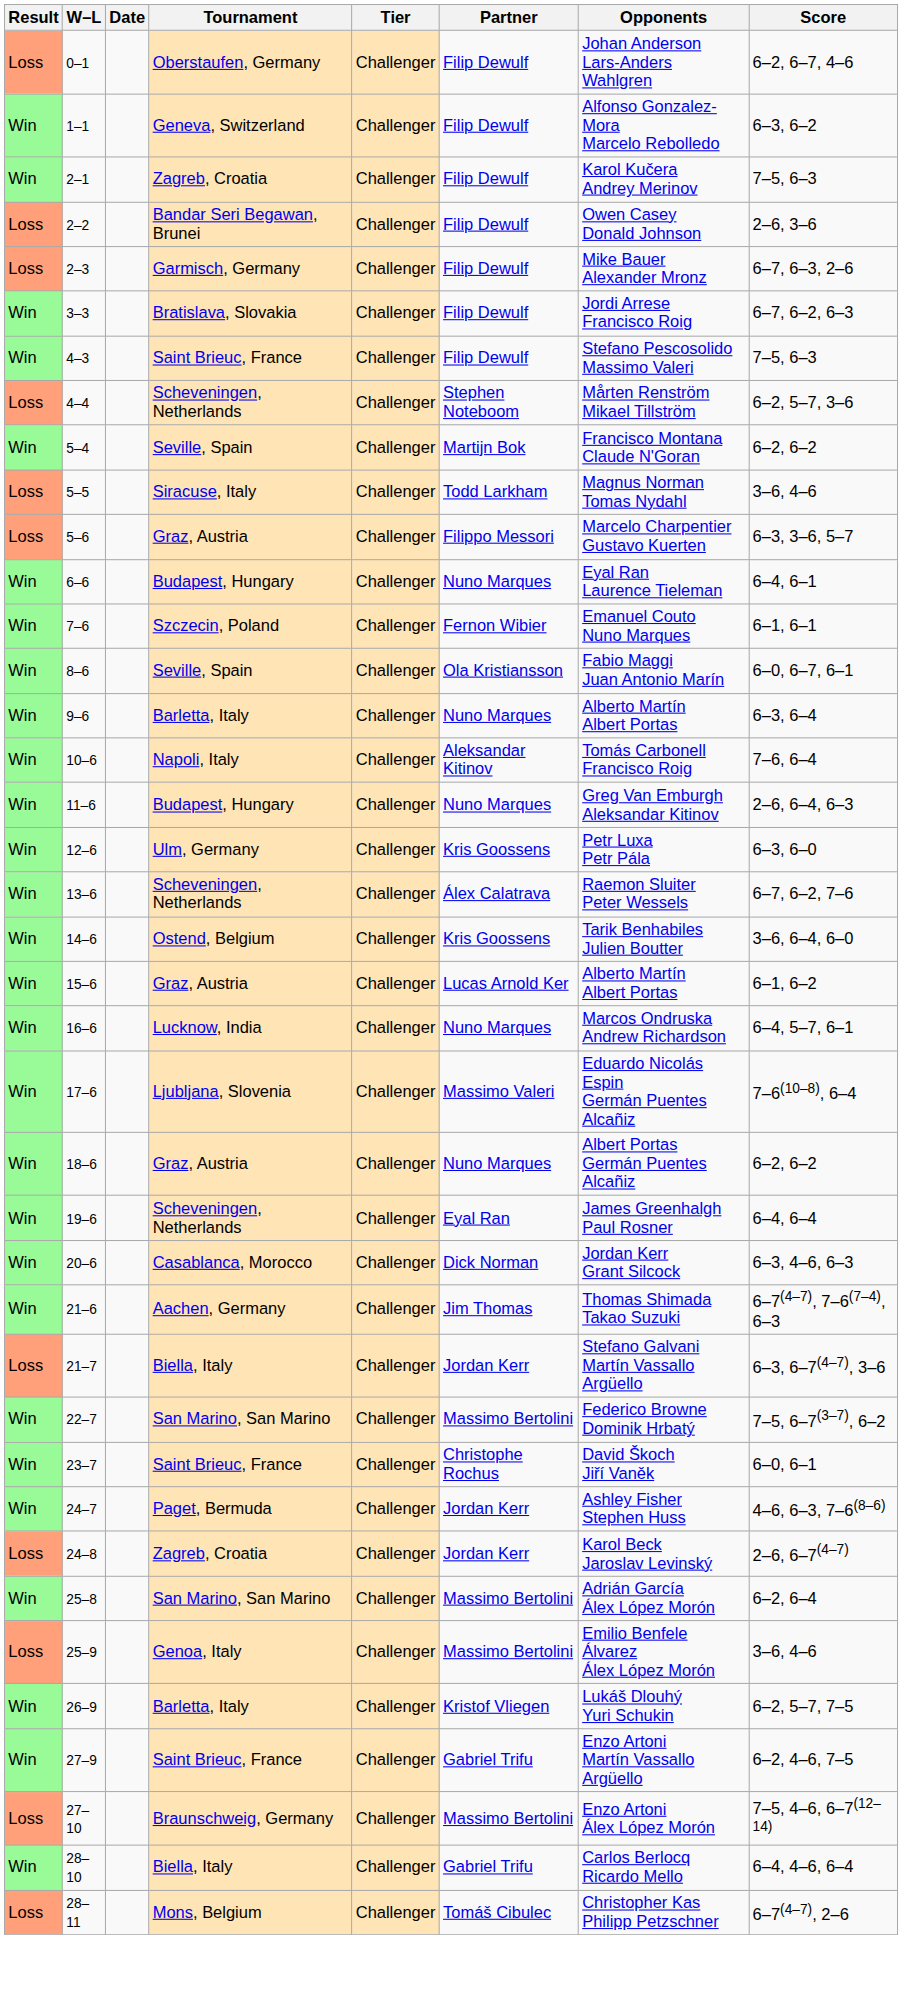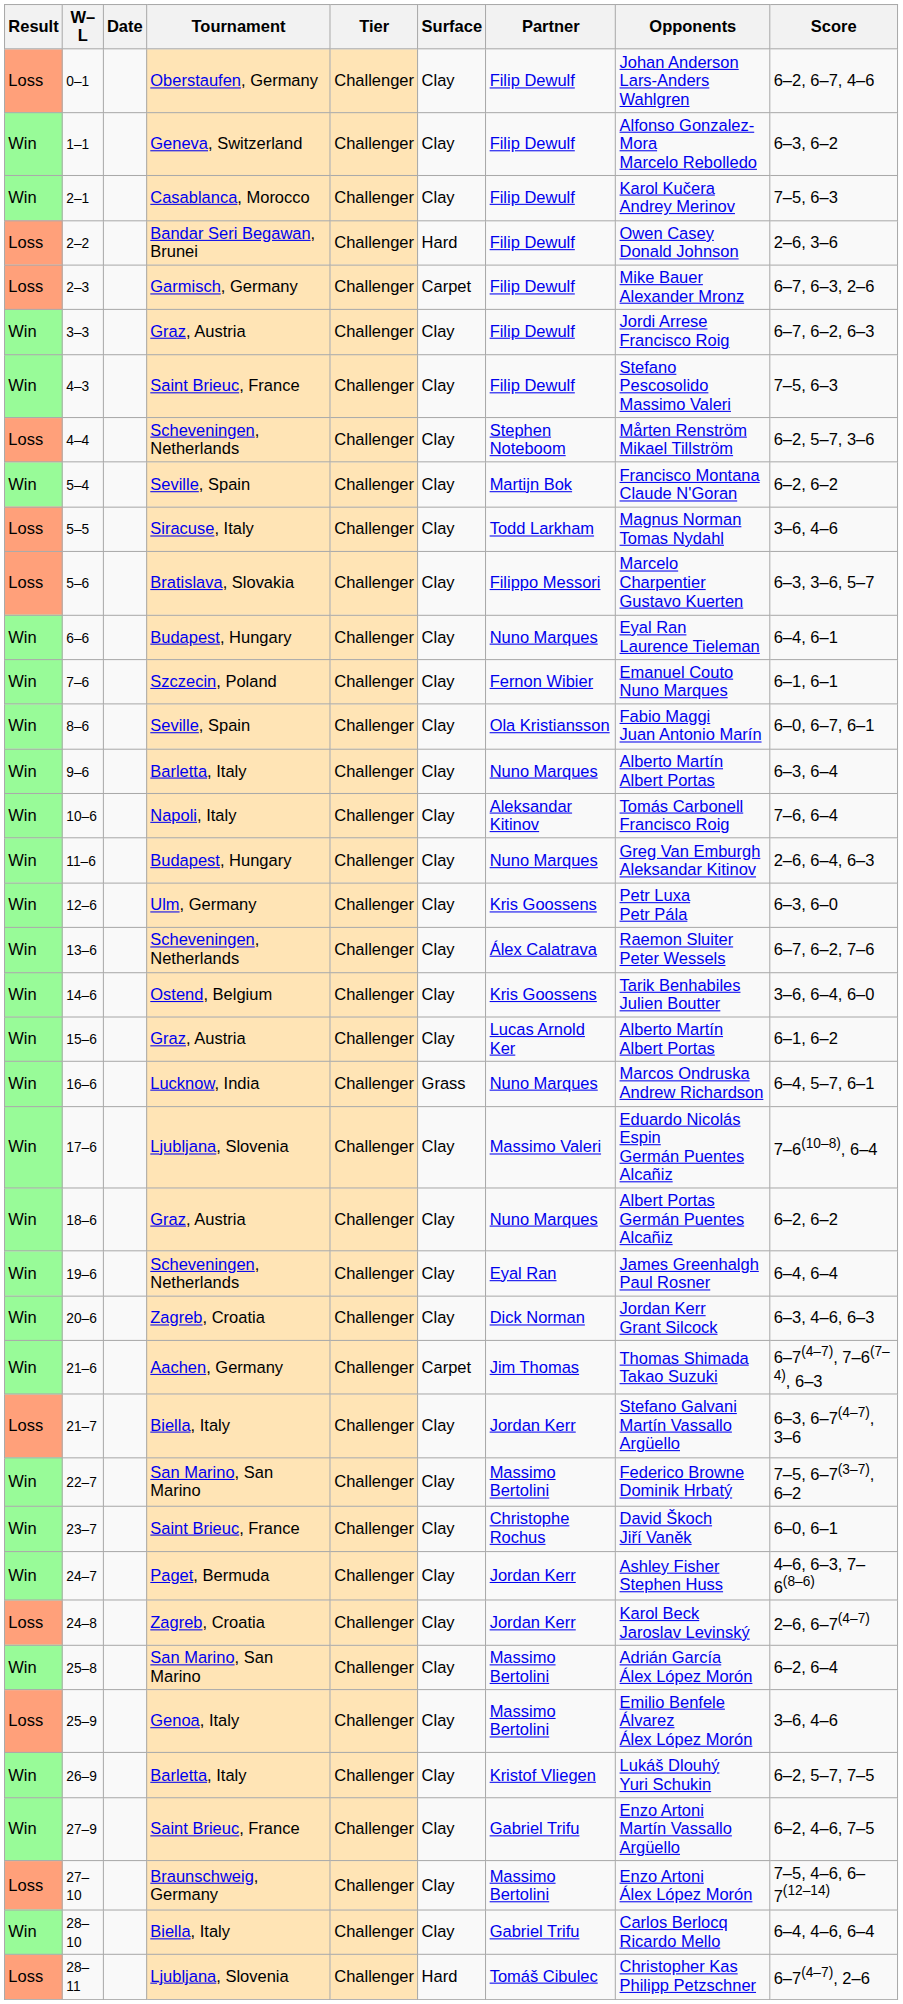+ column: Surface | Clay | Clay | Clay | Hard | Carpet | Clay | Clay | Clay | Clay | Clay | Clay | Clay | Clay | Clay | Clay | Clay | Clay | Clay | Clay | Clay | Clay | Grass | Clay | Clay | Clay | Clay | Carpet | Clay | Clay | Clay | Clay | Clay | Clay | Clay | Clay | Clay | Clay | Clay | Hard
2–1 | Tournament: Zagreb, Croatia -> Casablanca, Morocco
3–3 | Tournament: Bratislava, Slovakia -> Graz, Austria
5–6 | Tournament: Graz, Austria -> Bratislava, Slovakia
20–6 | Tournament: Casablanca, Morocco -> Zagreb, Croatia
28–11 | Tournament: Mons, Belgium -> Ljubljana, Slovenia
